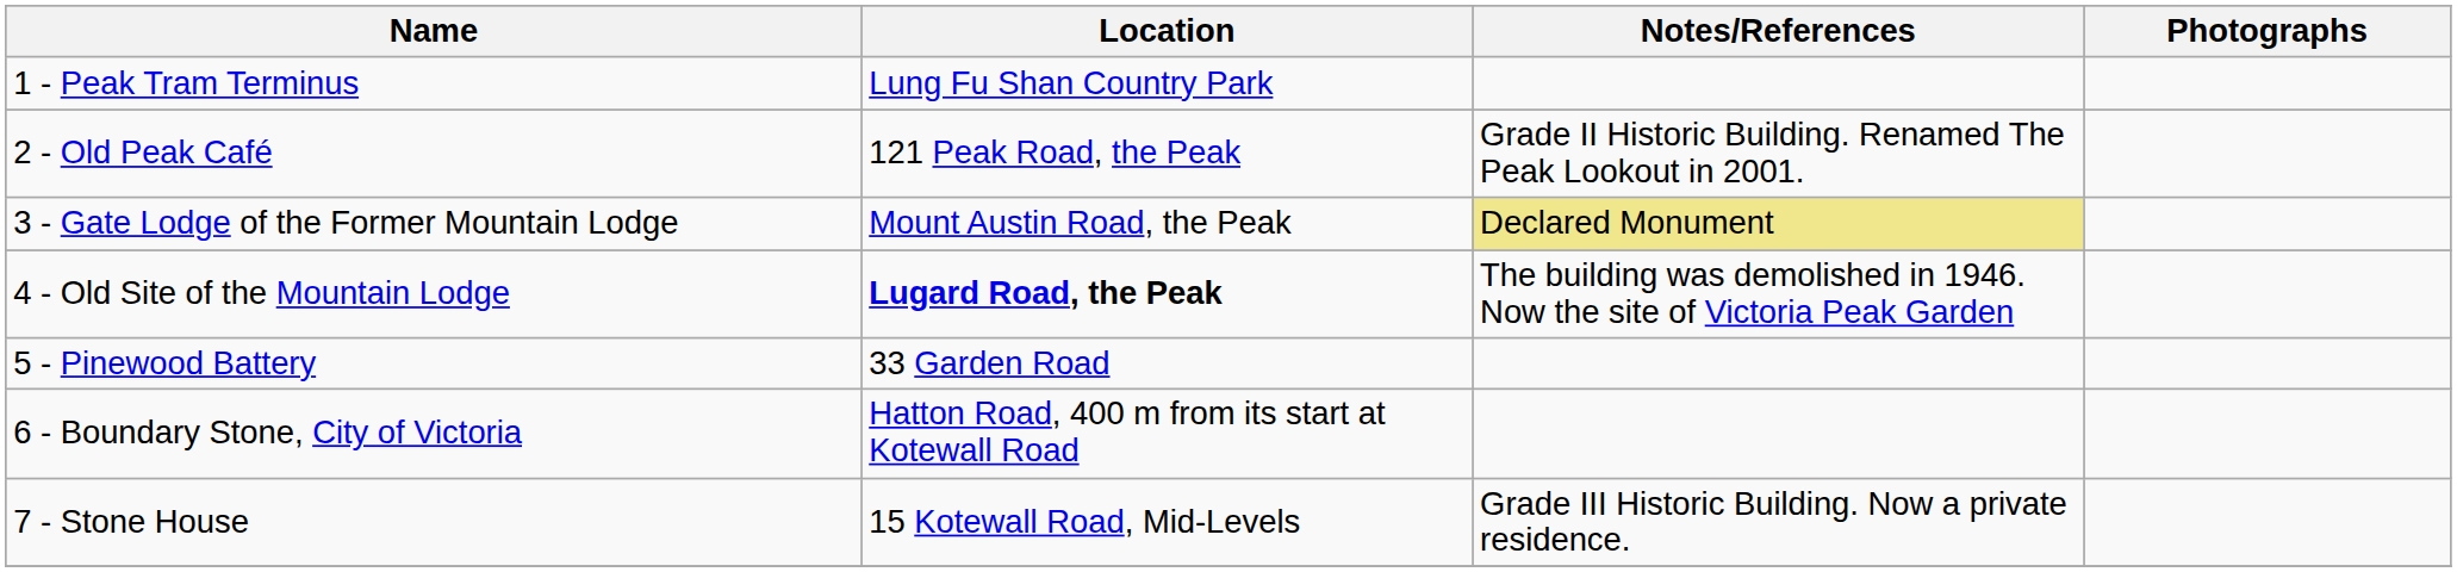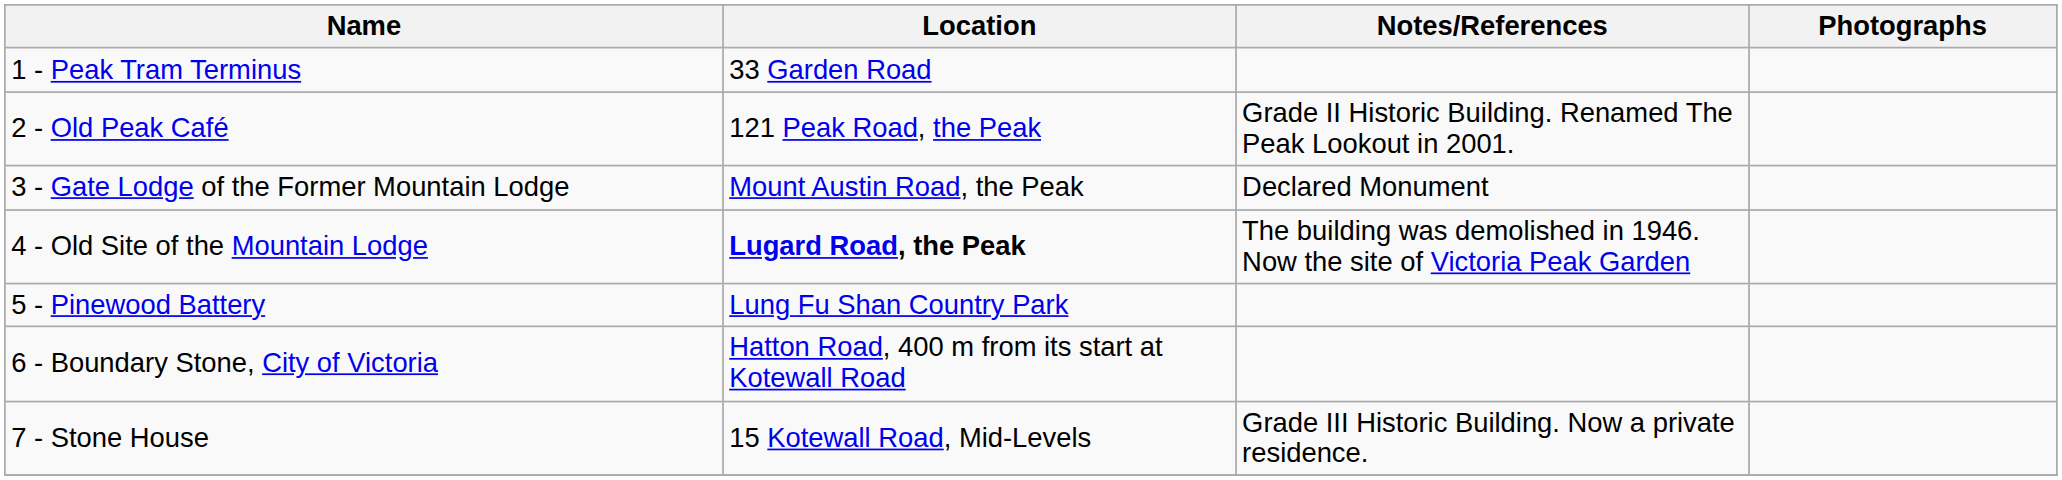1 - Peak Tram Terminus | Location: Lung Fu Shan Country Park -> 33 Garden Road
3 - Gate Lodge of the Former Mountain Lodge | Notes/References: khaki background -> no background
5 - Pinewood Battery | Location: 33 Garden Road -> Lung Fu Shan Country Park
